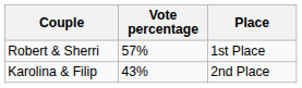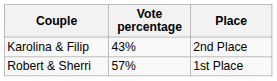rows swapped: Robert & Sherri <-> Karolina & Filip
